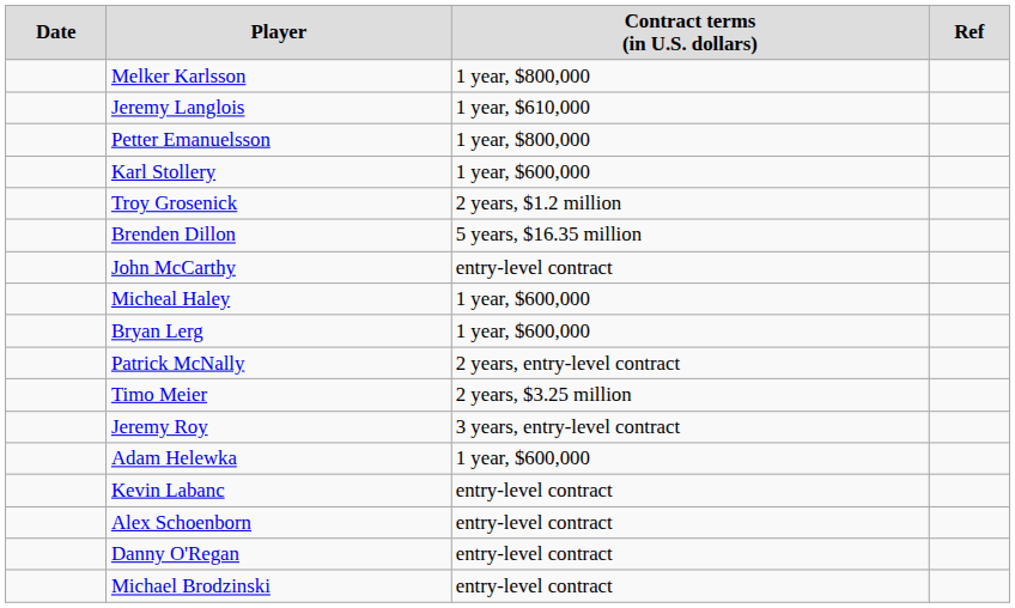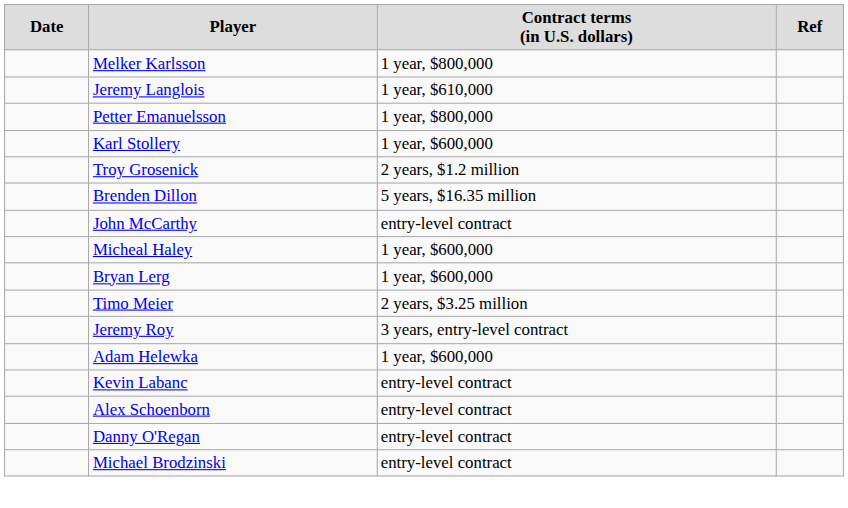- row: Patrick McNally | 2 years, entry-level contract
